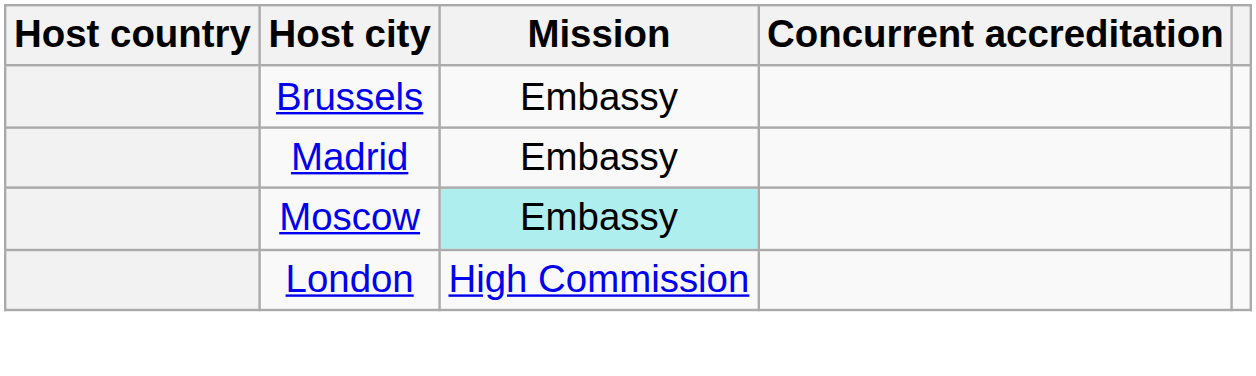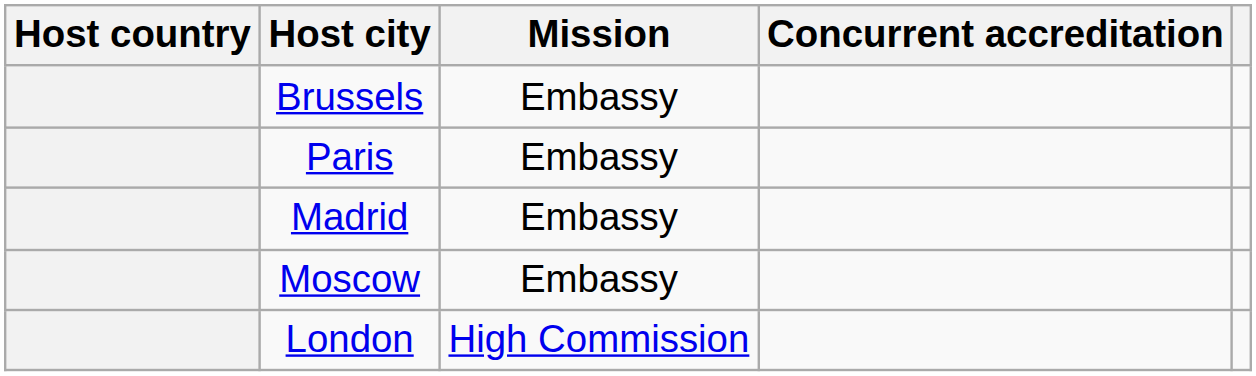+ row: Paris | Embassy
Moscow | Mission: paleturquoise background -> no background
